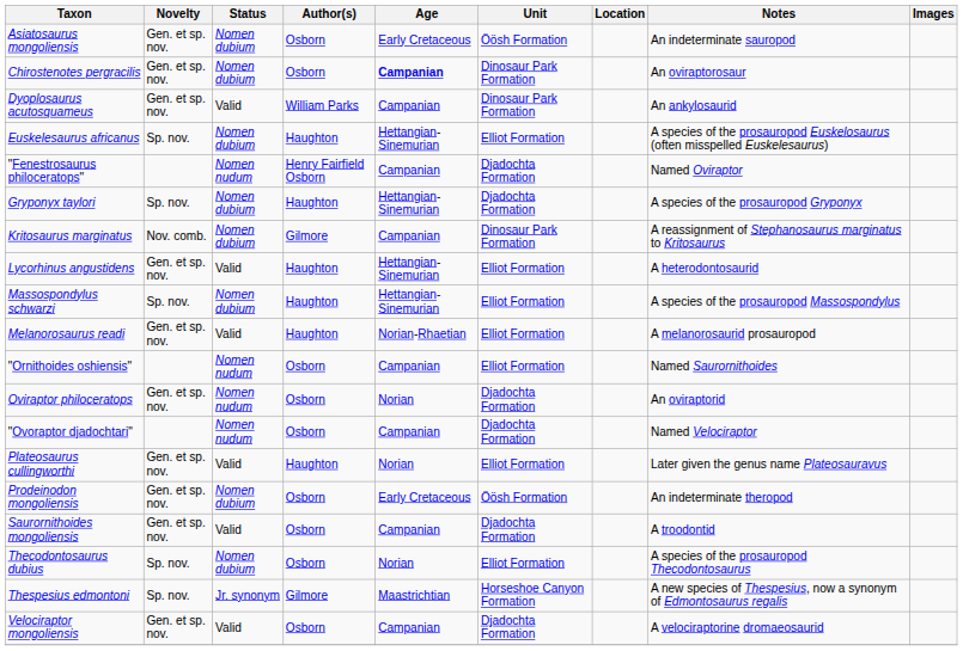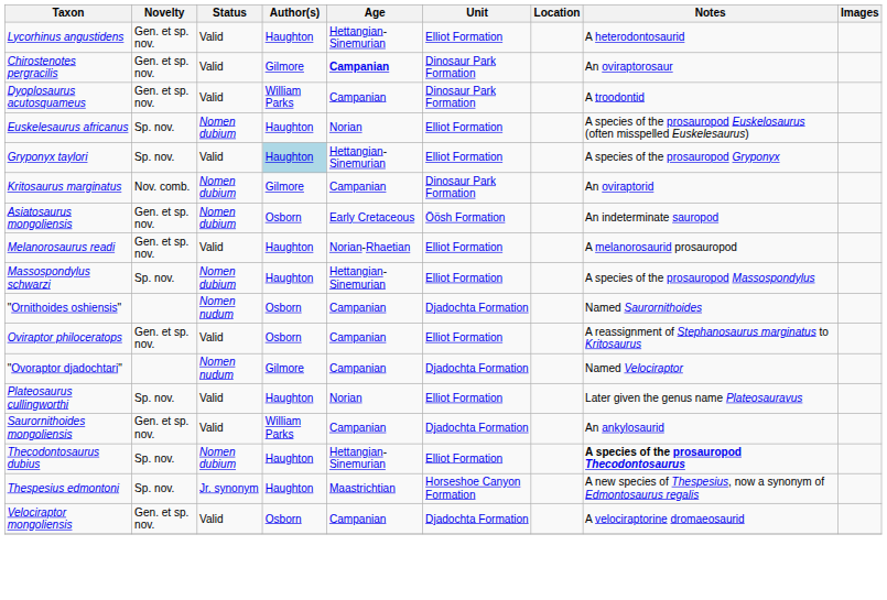rows swapped: Asiatosaurus mongoliensis <-> Lycorhinus angustidens
Chirostenotes pergracilis | Status: Nomen dubium -> Valid
Chirostenotes pergracilis | Author(s): Osborn -> Gilmore
Dyoplosaurus acutosquameus | Notes: An ankylosaurid -> A troodontid
Euskelesaurus africanus | Age: Hettangian-Sinemurian -> Norian
- row: "Fenestrosaurus philoceratops" | Nomen nudum | Henry Fairfield Osborn | Campanian | Djadochta Formation | Named Oviraptor
Gryponyx taylori | Status: Nomen dubium -> Valid
Gryponyx taylori | Author(s): no background -> lightblue background
Gryponyx taylori | Unit: Djadochta Formation -> Elliot Formation
Kritosaurus marginatus | Notes: A reassignment of Stephanosaurus marginatus to Kritosaurus -> An oviraptorid
rows swapped: Massospondylus schwarzi <-> Melanorosaurus readi
"Ornithoides oshiensis" | Unit: Elliot Formation -> Djadochta Formation
Oviraptor philoceratops | Status: Nomen nudum -> Valid
Oviraptor philoceratops | Age: Norian -> Campanian
Oviraptor philoceratops | Unit: Djadochta Formation -> Elliot Formation
Oviraptor philoceratops | Notes: An oviraptorid -> A reassignment of Stephanosaurus marginatus to Kritosaurus
"Ovoraptor djadochtari" | Author(s): Osborn -> Gilmore
Plateosaurus cullingworthi | Novelty: Gen. et sp. nov. -> Sp. nov.
- row: Prodeinodon mongoliensis | Gen. et sp. nov. | Nomen dubium | Osborn | Early Cretaceous | Öösh Formation | An indeterminate theropod
Saurornithoides mongoliensis | Author(s): Osborn -> William Parks
Saurornithoides mongoliensis | Notes: A troodontid -> An ankylosaurid
Thecodontosaurus dubius | Author(s): Osborn -> Haughton
Thecodontosaurus dubius | Age: Norian -> Hettangian-Sinemurian
Thecodontosaurus dubius | Notes: normal -> bold
Thespesius edmontoni | Author(s): Gilmore -> Haughton
